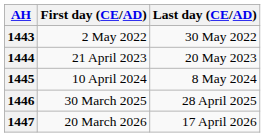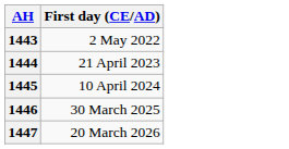- column: Last day (CE/AD) | 30 May 2022 | 20 May 2023 | 8 May 2024 | 28 April 2025 | 17 April 2026
